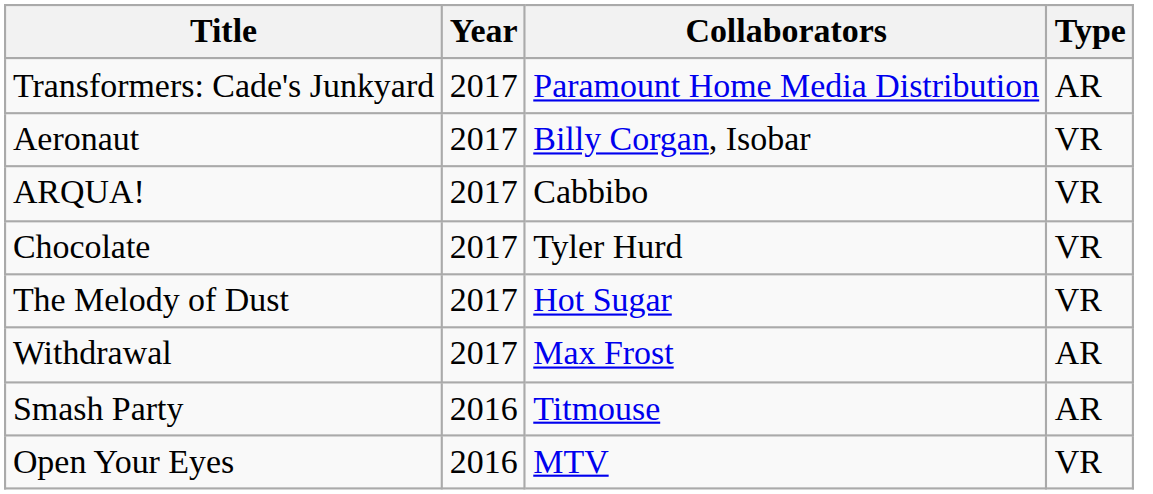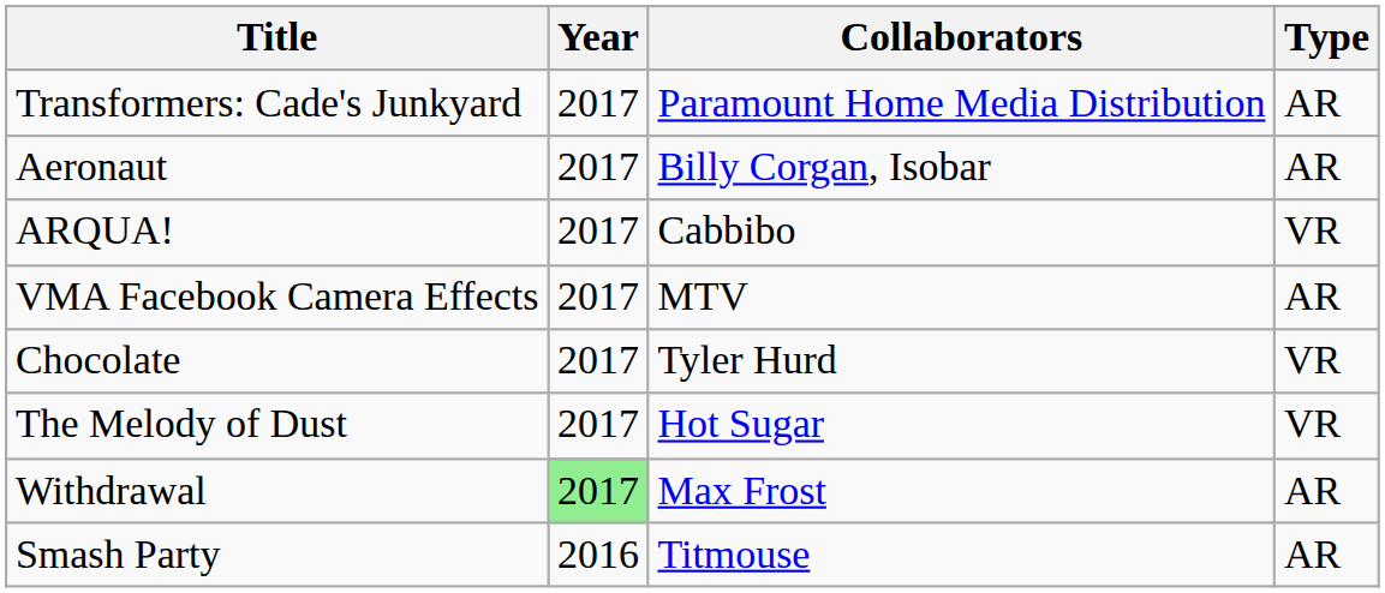Aeronaut | Type: VR -> AR
+ row: VMA Facebook Camera Effects | 2017 | MTV | AR
Withdrawal | Year: no background -> lightgreen background
- row: Open Your Eyes | 2016 | MTV | VR
